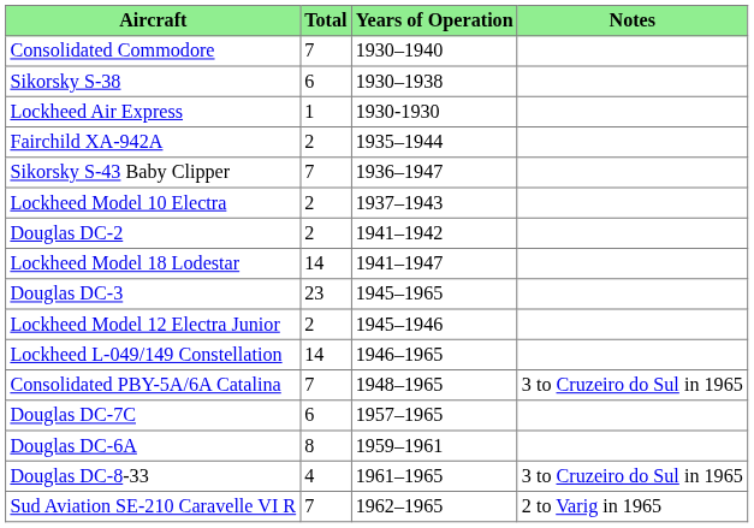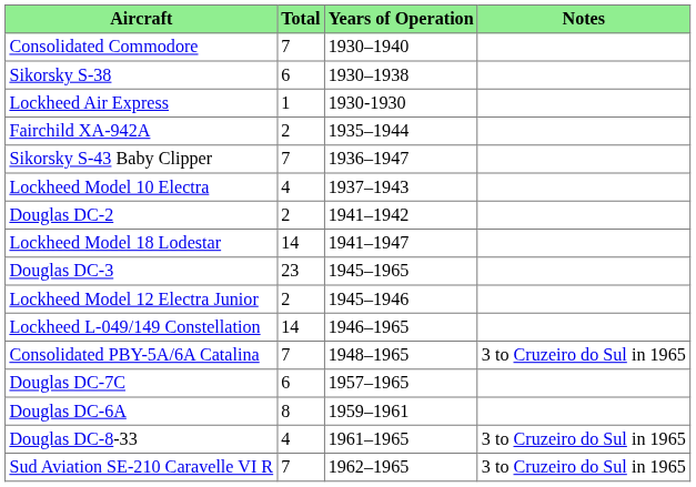Lockheed Model 10 Electra | Total: 2 -> 4
Sud Aviation SE-210 Caravelle VI R | Notes: 2 to Varig in 1965 -> 3 to Cruzeiro do Sul in 1965
